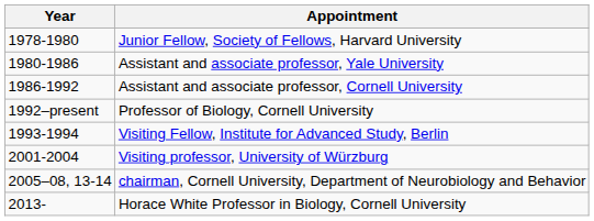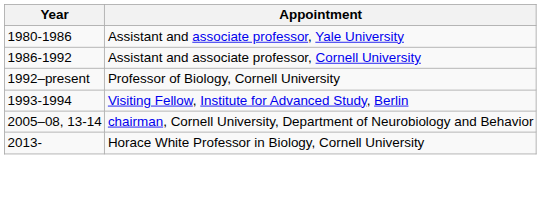- row: 1978-1980 | Junior Fellow, Society of Fellows, Harvard University
- row: 2001-2004 | Visiting professor, University of Würzburg
